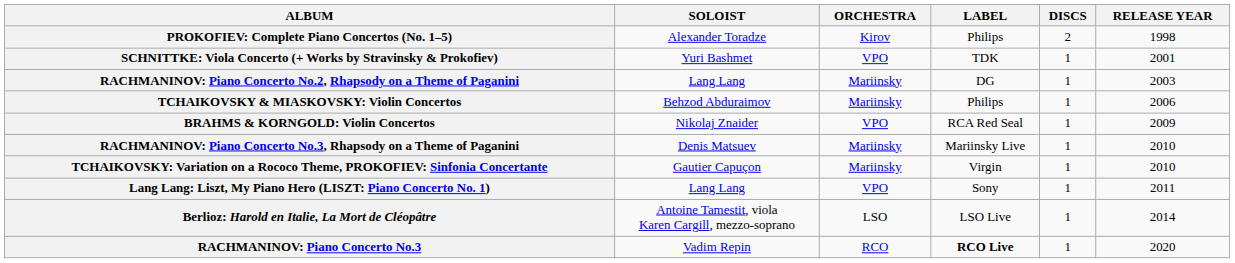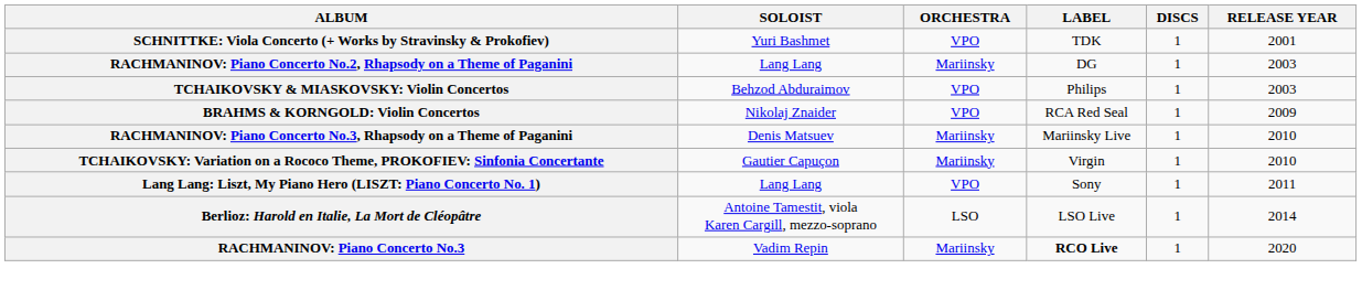- row: PROKOFIEV: Complete Piano Concertos (No. 1–5) | Alexander Toradze | Kirov | Philips | 2 | 1998
TCHAIKOVSKY & MIASKOVSKY: Violin Concertos | ORCHESTRA: Mariinsky -> VPO
TCHAIKOVSKY & MIASKOVSKY: Violin Concertos | RELEASE YEAR: 2006 -> 2003
RACHMANINOV: Piano Concerto No.3 | ORCHESTRA: RCO -> Mariinsky
